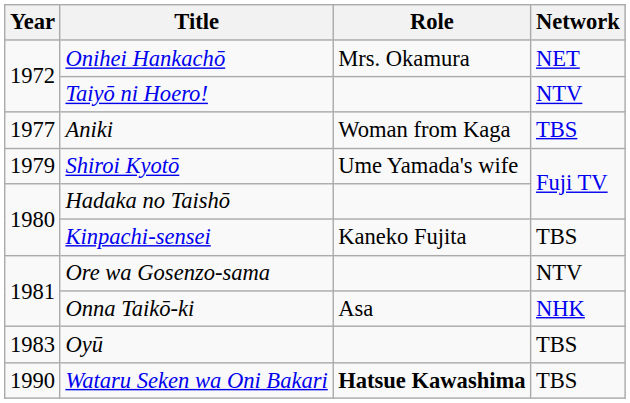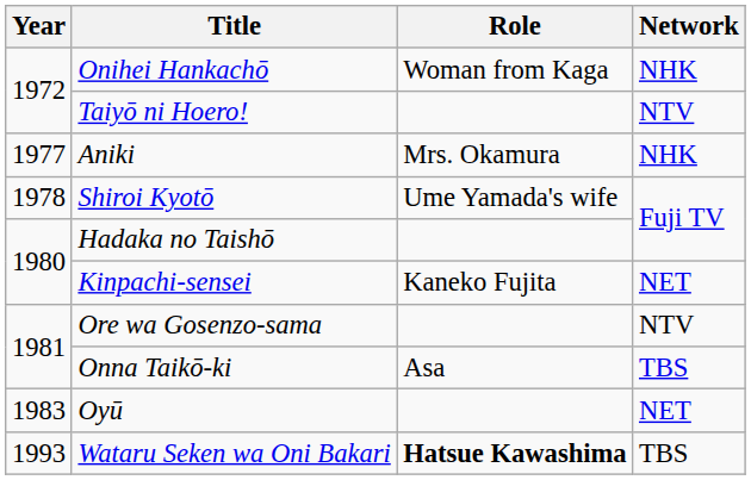Onihei Hankachō | Role: Mrs. Okamura -> Woman from Kaga
Onihei Hankachō | Network: NET -> NHK
Aniki | Role: Woman from Kaga -> Mrs. Okamura
Aniki | Network: TBS -> NHK
Shiroi Kyotō | Year: 1979 -> 1978
Kinpachi-sensei | Network: TBS -> NET
Onna Taikō-ki | Network: NHK -> TBS
Oyū | Network: TBS -> NET
Wataru Seken wa Oni Bakari | Year: 1990 -> 1993
